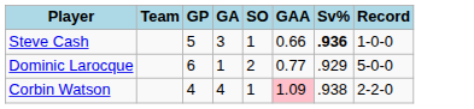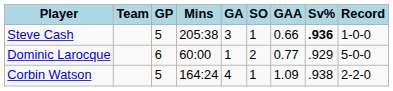+ column: Mins | 205:38 | 60:00 | 164:24
Corbin Watson | GP: 4 -> 5
Corbin Watson | GAA: pink background -> no background
